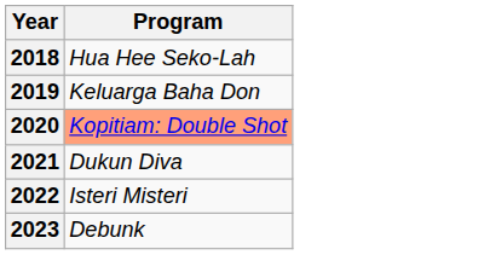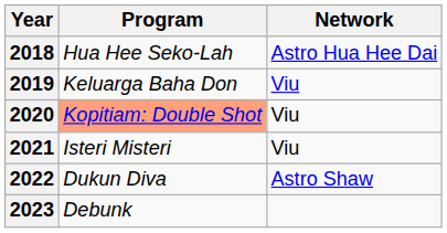+ column: Network | Astro Hua Hee Dai | Viu | Viu | Viu | Astro Shaw
2021 | Program: Dukun Diva -> Isteri Misteri
2022 | Program: Isteri Misteri -> Dukun Diva
